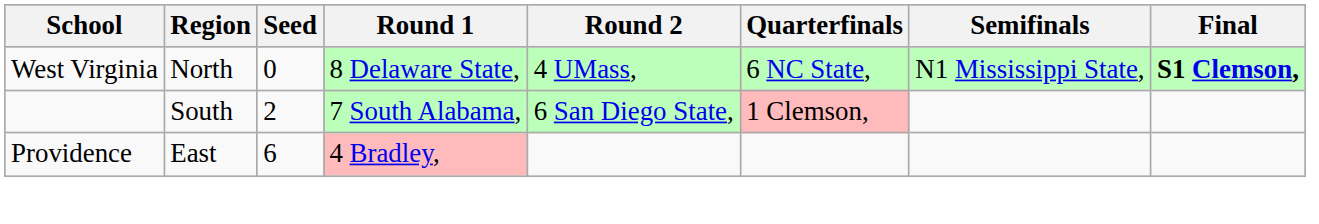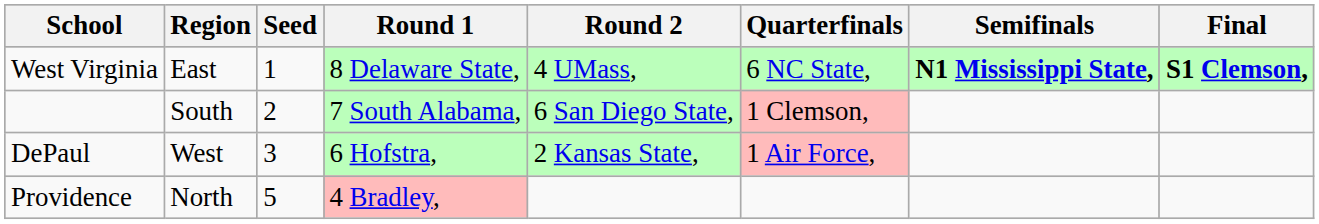West Virginia | Region: North -> East
West Virginia | Seed: 0 -> 1
West Virginia | Semifinals: normal -> bold
+ row: DePaul | West | 3 | 6 Hofstra, | 2 Kansas State, | 1 Air Force,
Providence | Region: East -> North
Providence | Seed: 6 -> 5
